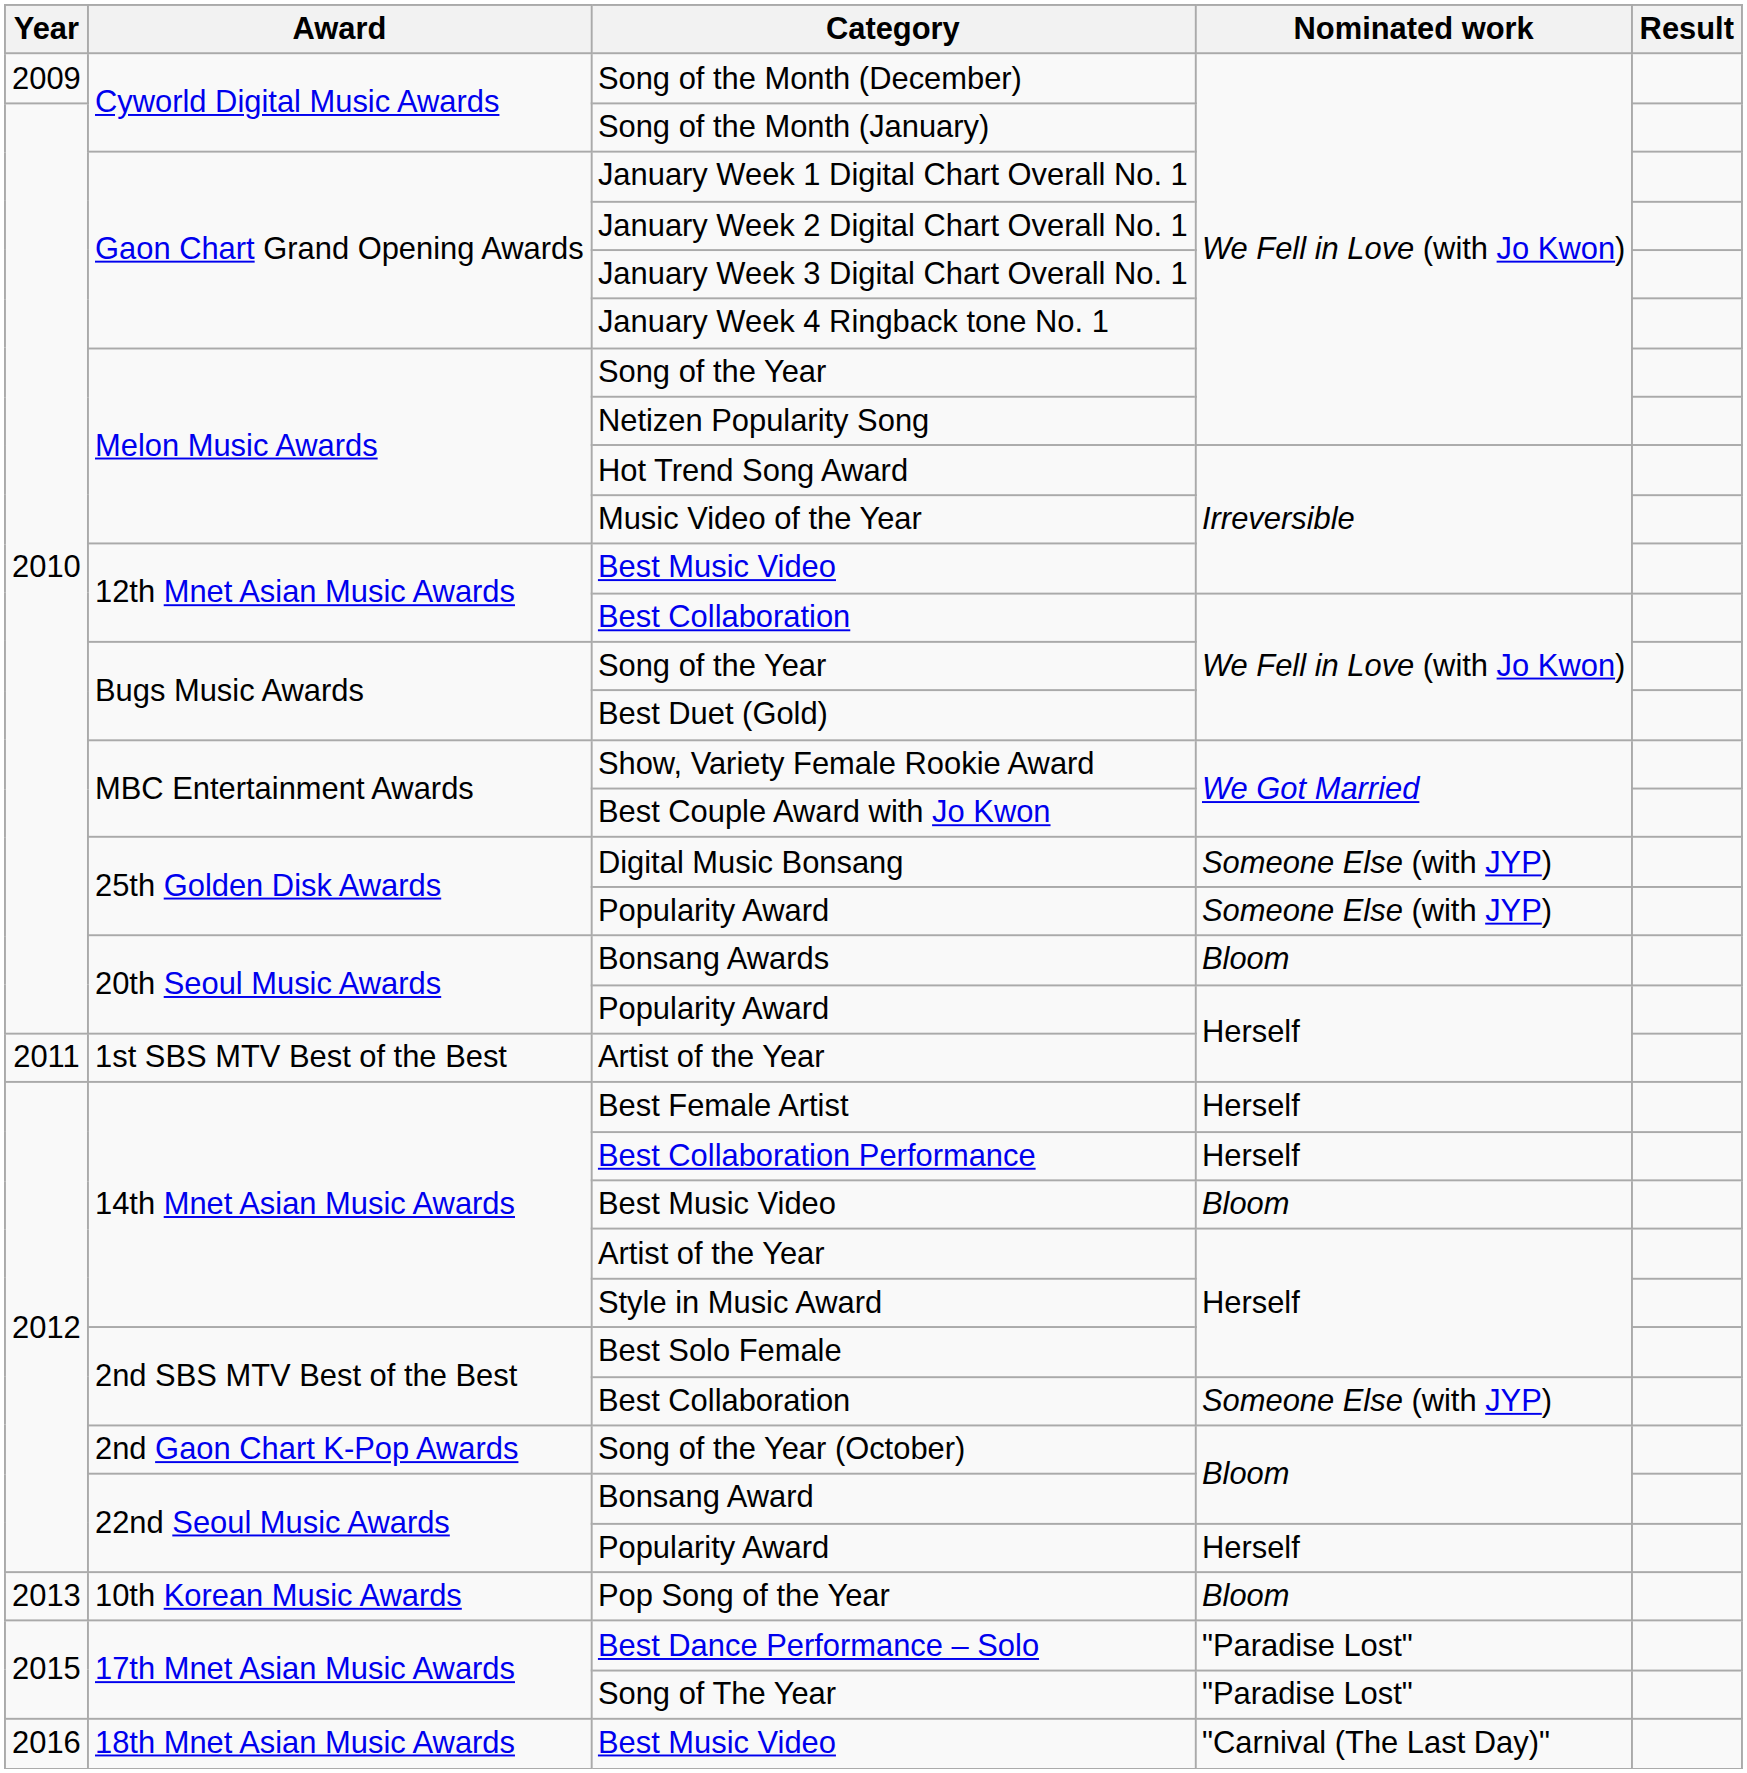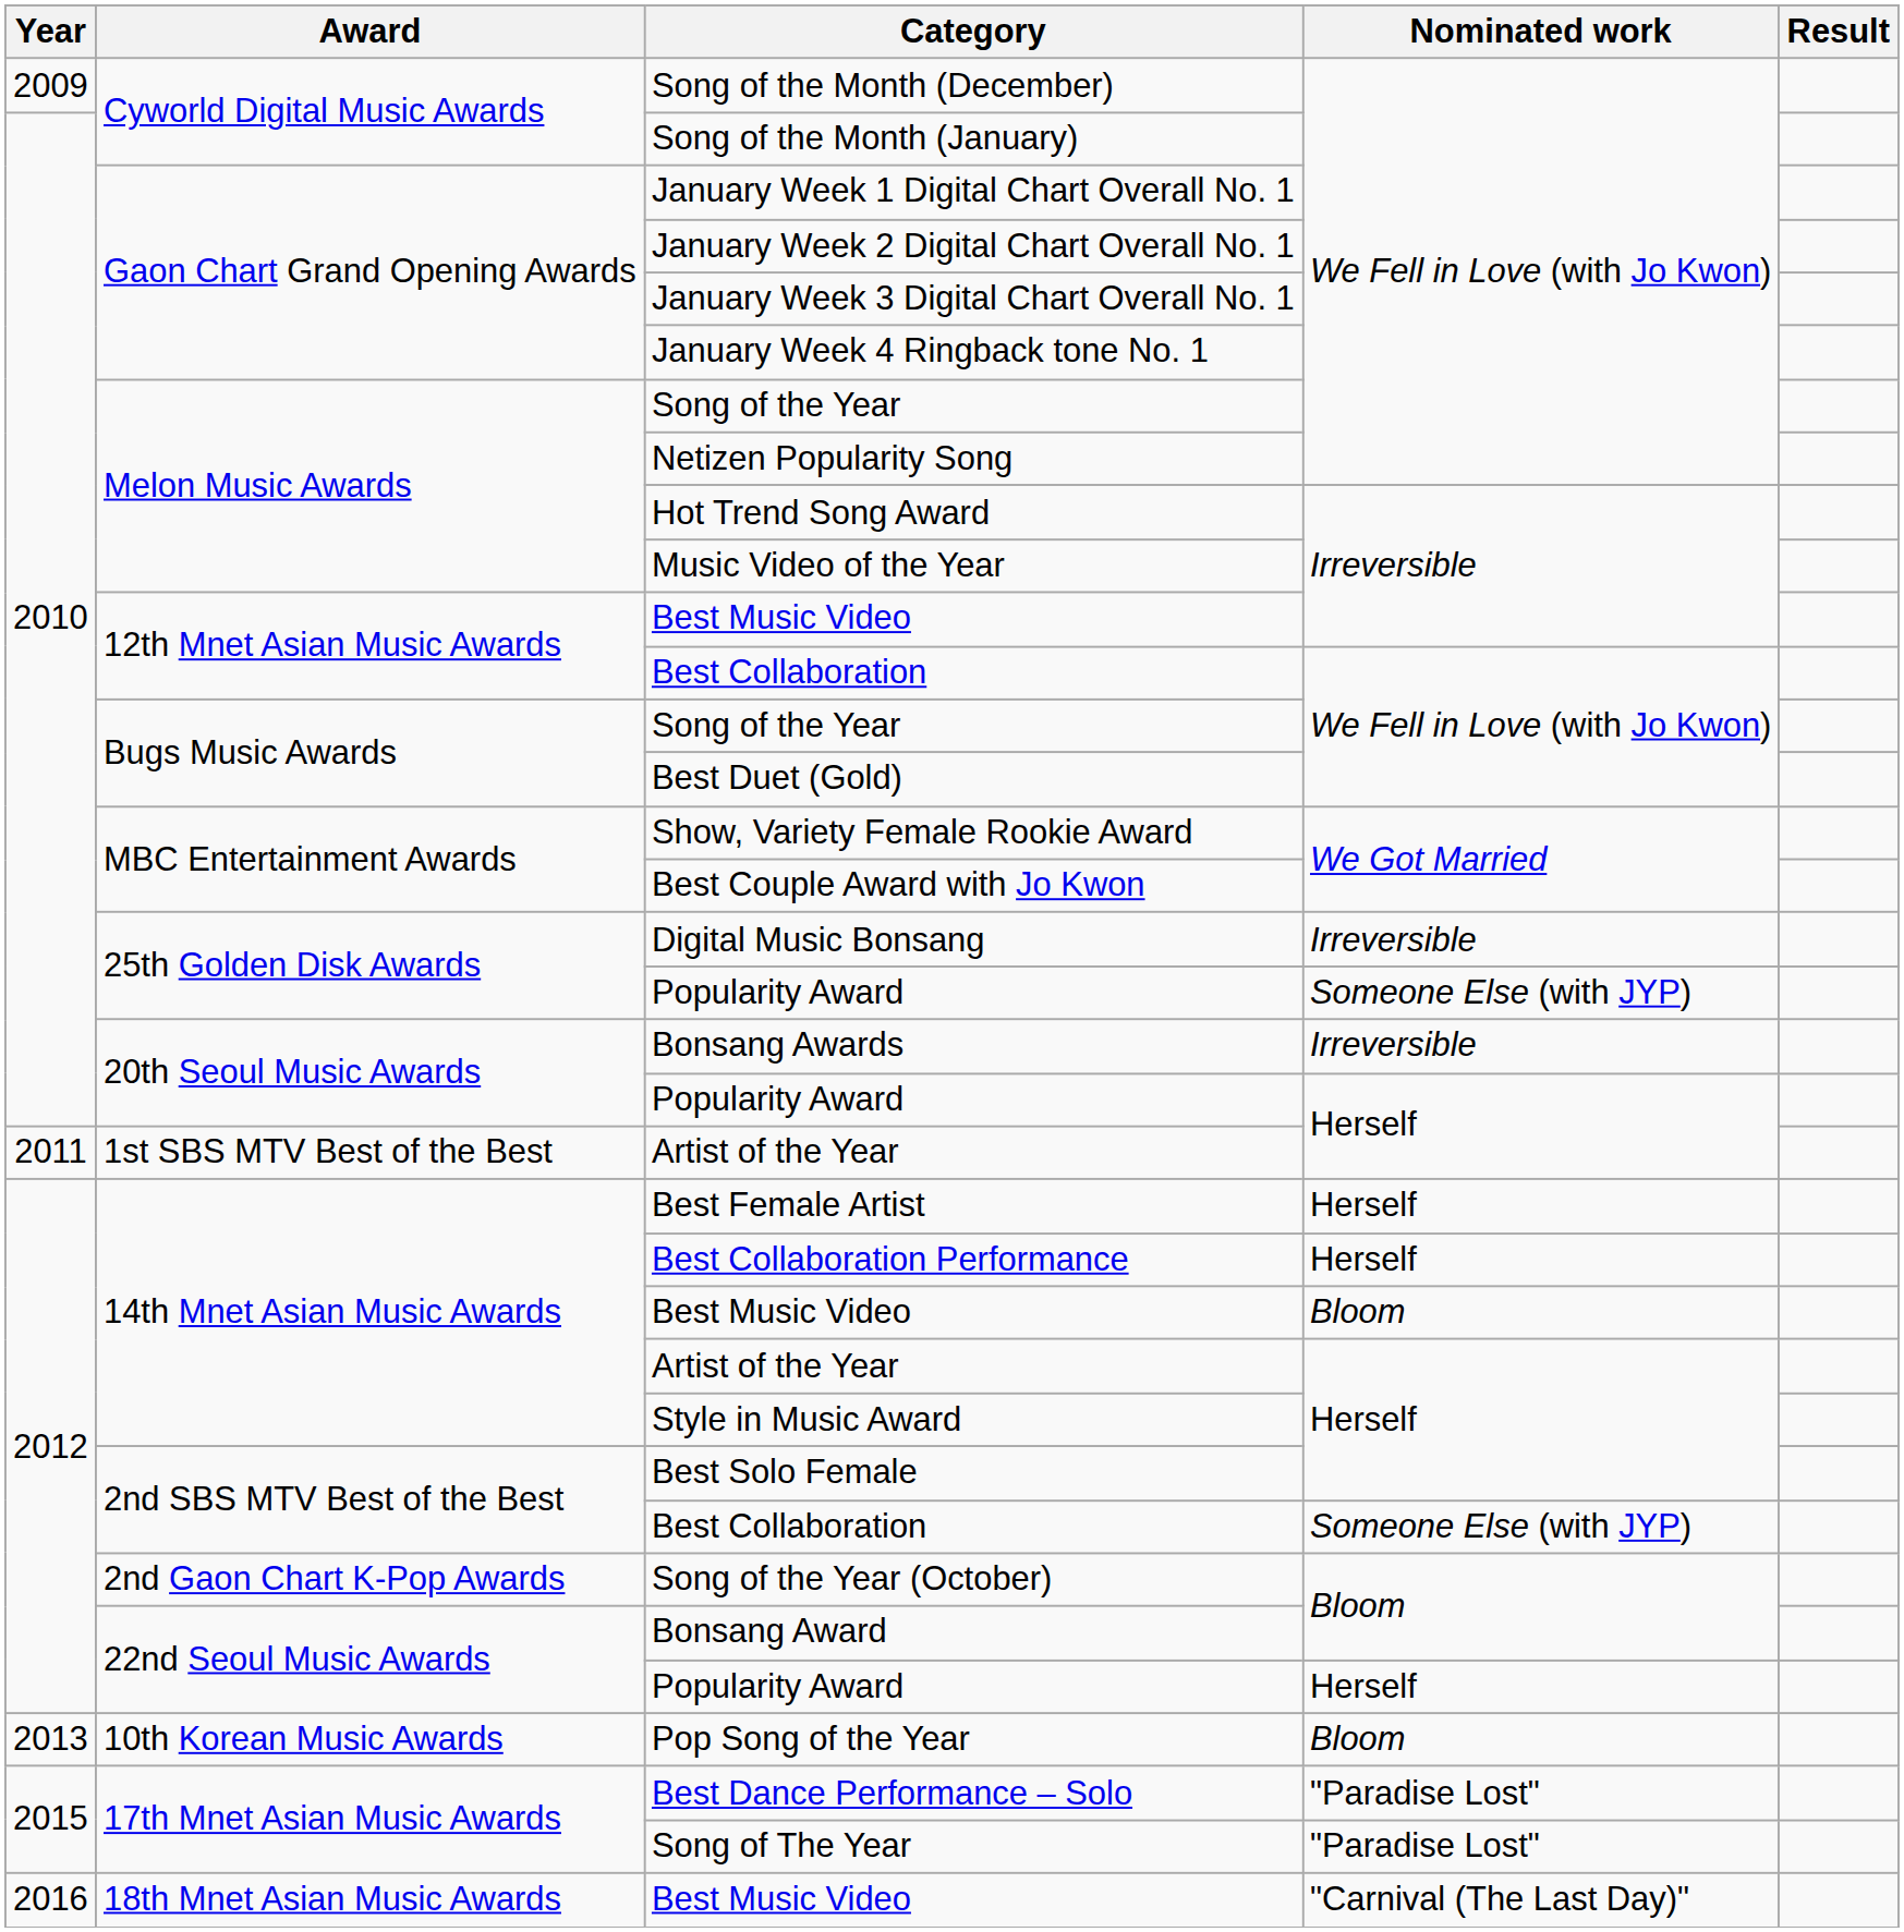Digital Music Bonsang | Nominated work: Someone Else (with JYP) -> Irreversible
Bonsang Awards | Nominated work: Bloom -> Irreversible
